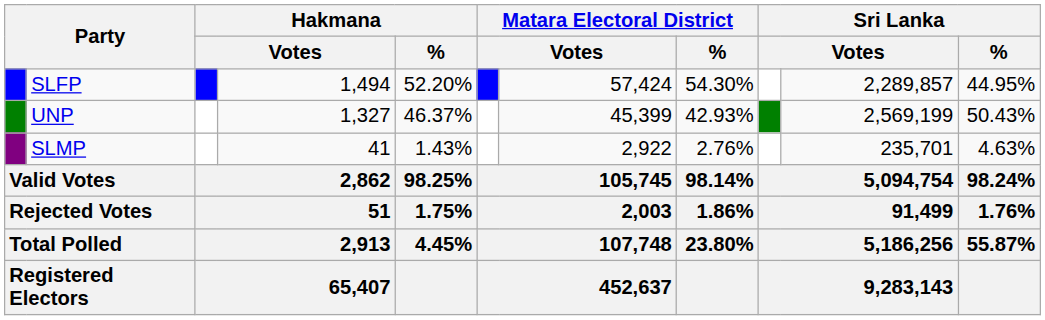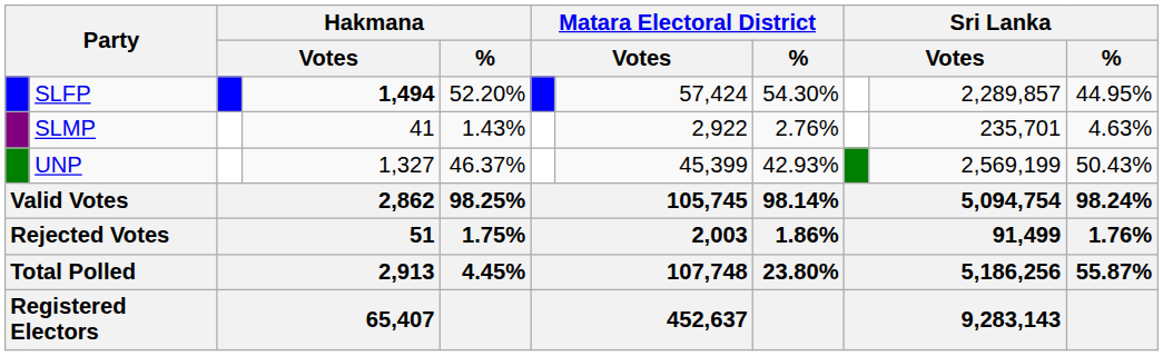SLFP | column 4: normal -> bold
rows swapped: UNP <-> SLMP
